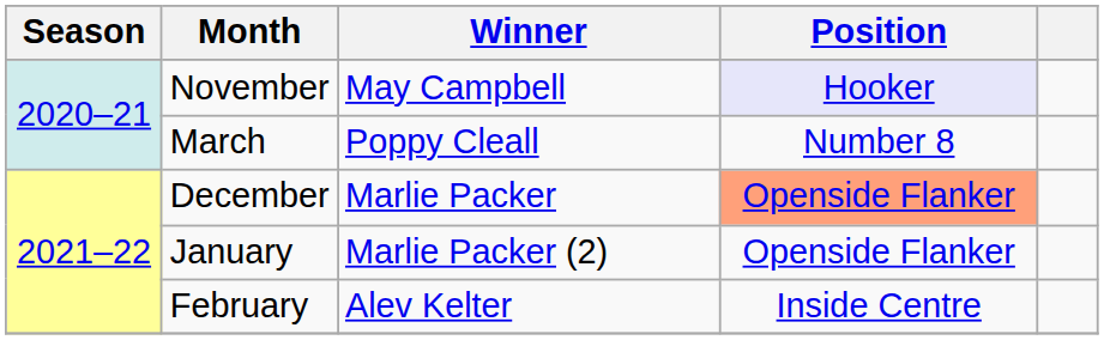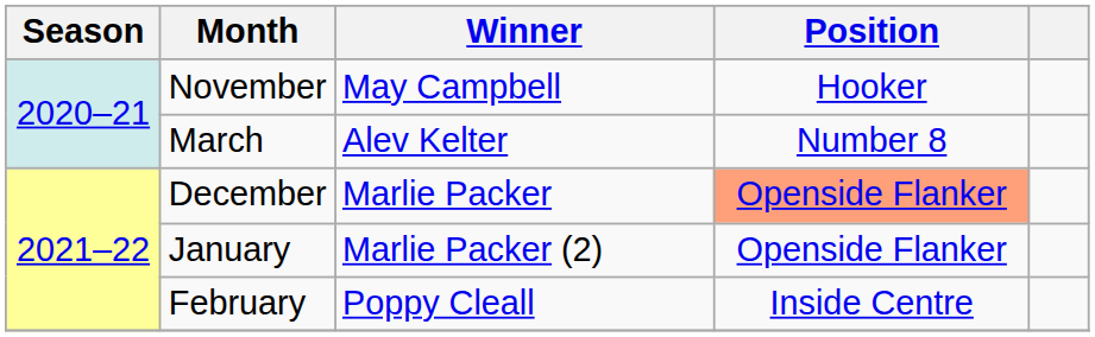November | Position: lavender background -> no background
March | Winner: Poppy Cleall -> Alev Kelter
February | Winner: Alev Kelter -> Poppy Cleall
